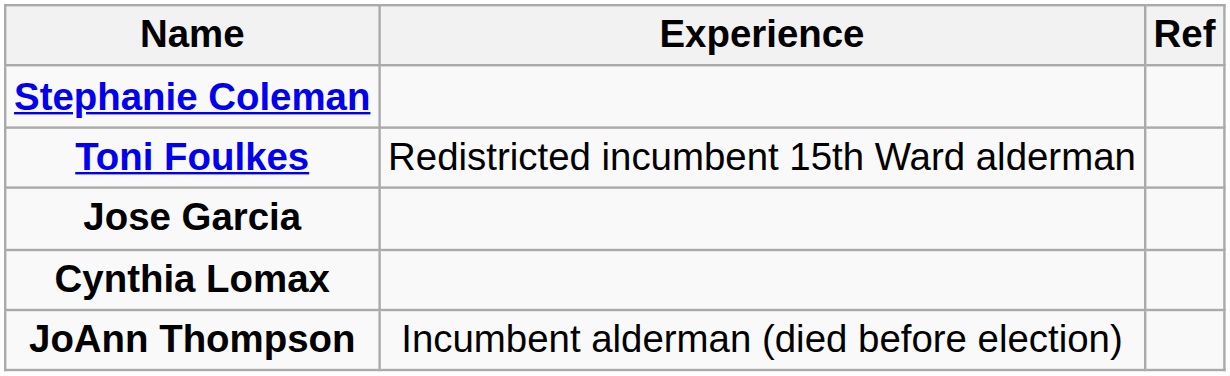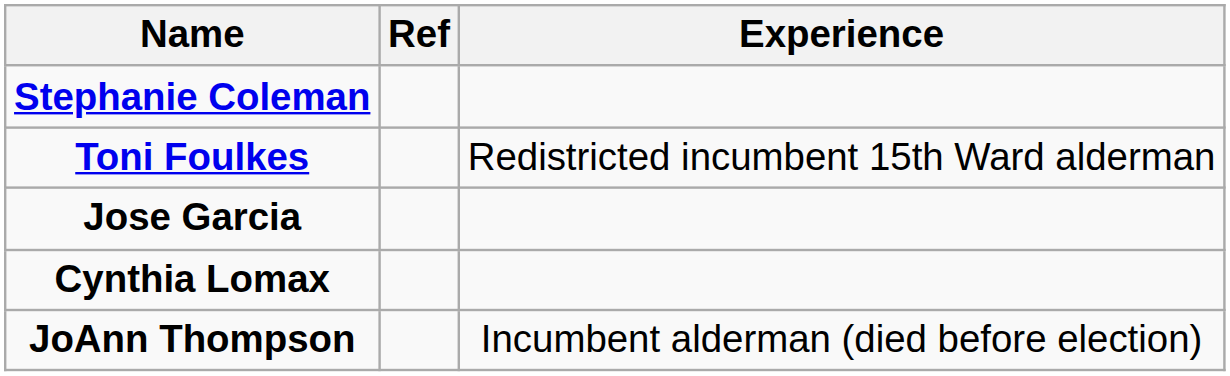columns swapped: Experience <-> Ref
